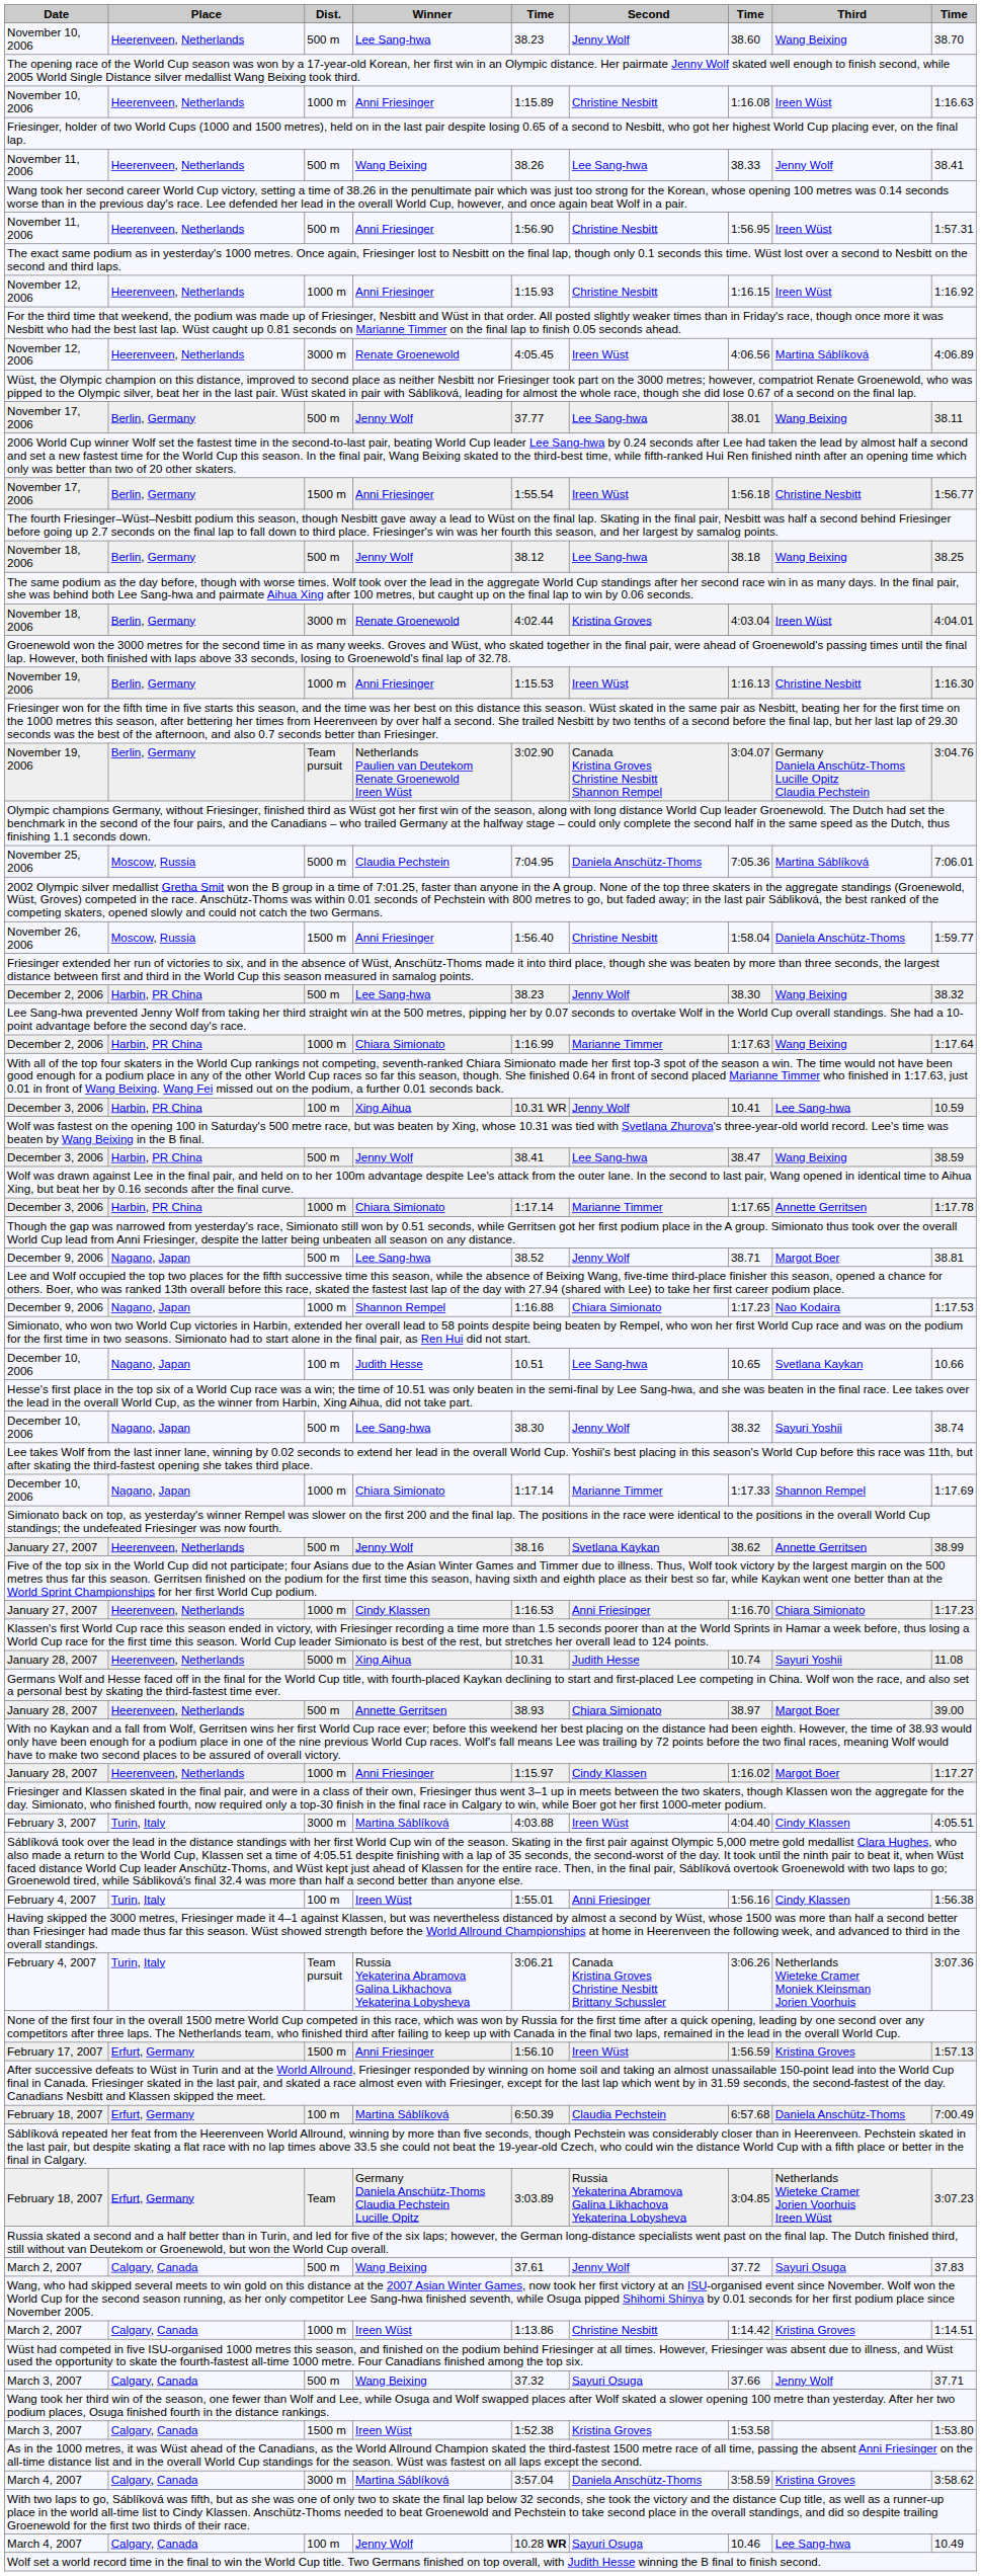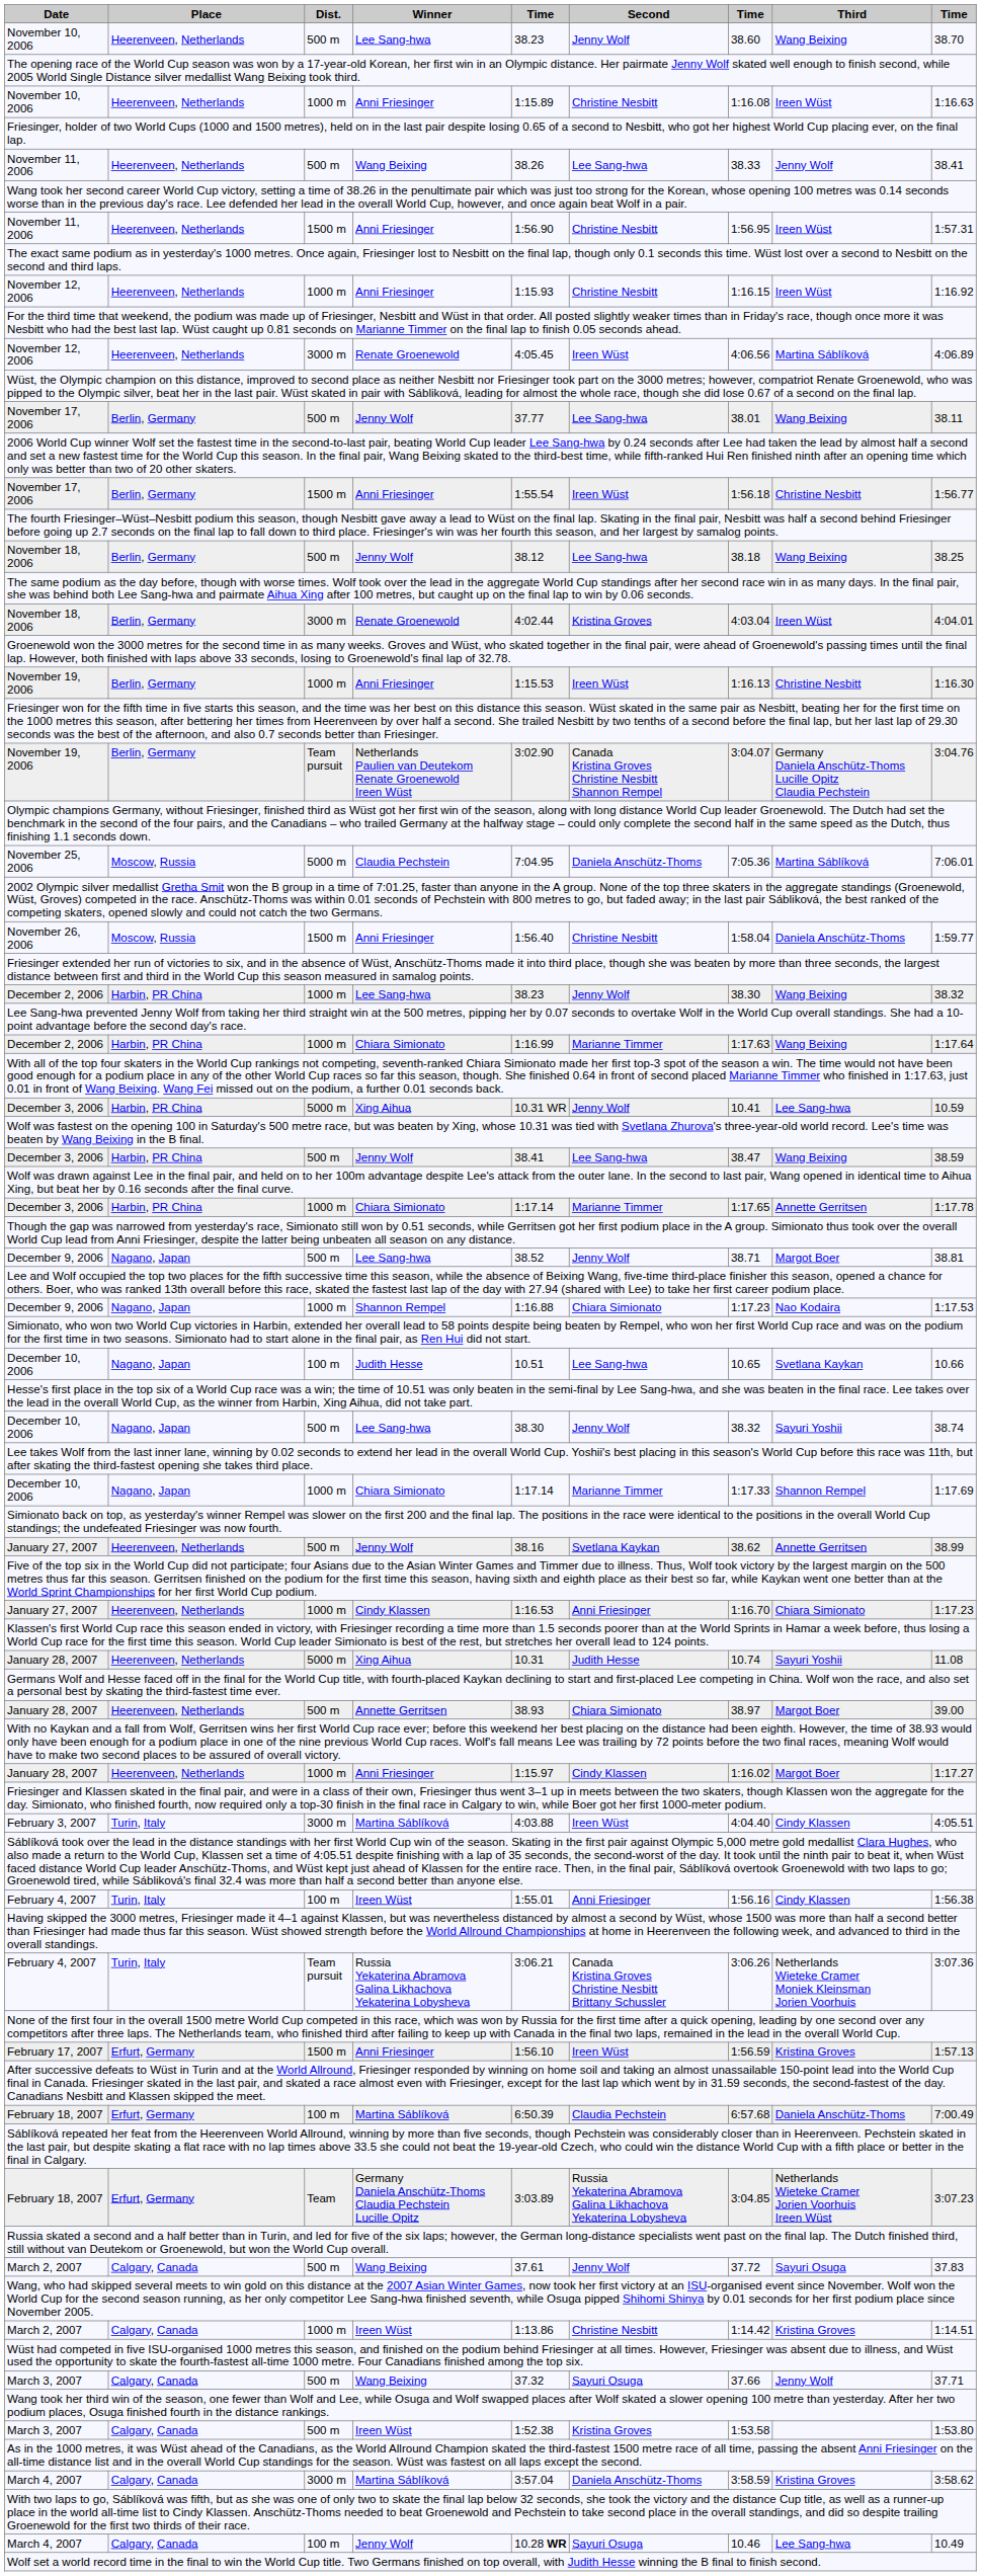November 11, 2006 / Anni Friesinger | Dist.: 500 m -> 1500 m
December 2, 2006 / Lee Sang-hwa | Dist.: 500 m -> 1000 m
December 3, 2006 / Xing Aihua | Dist.: 100 m -> 5000 m
March 3, 2007 / Ireen Wüst | Dist.: 1500 m -> 500 m
